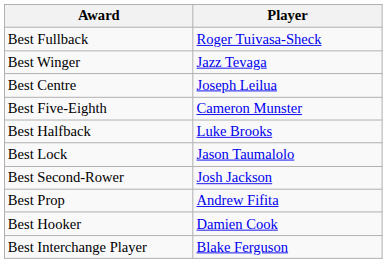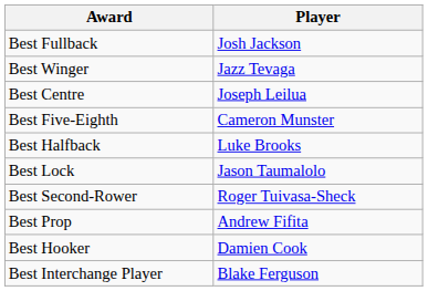Best Fullback | Player: Roger Tuivasa-Sheck -> Josh Jackson
Best Second-Rower | Player: Josh Jackson -> Roger Tuivasa-Sheck
